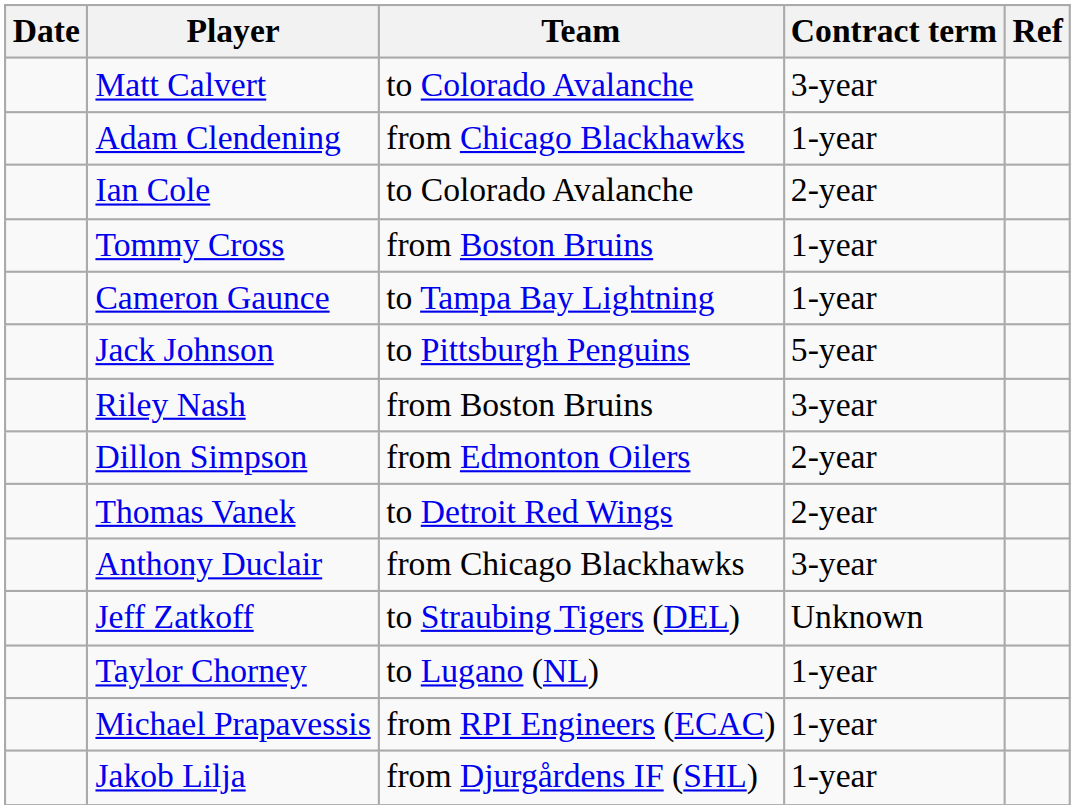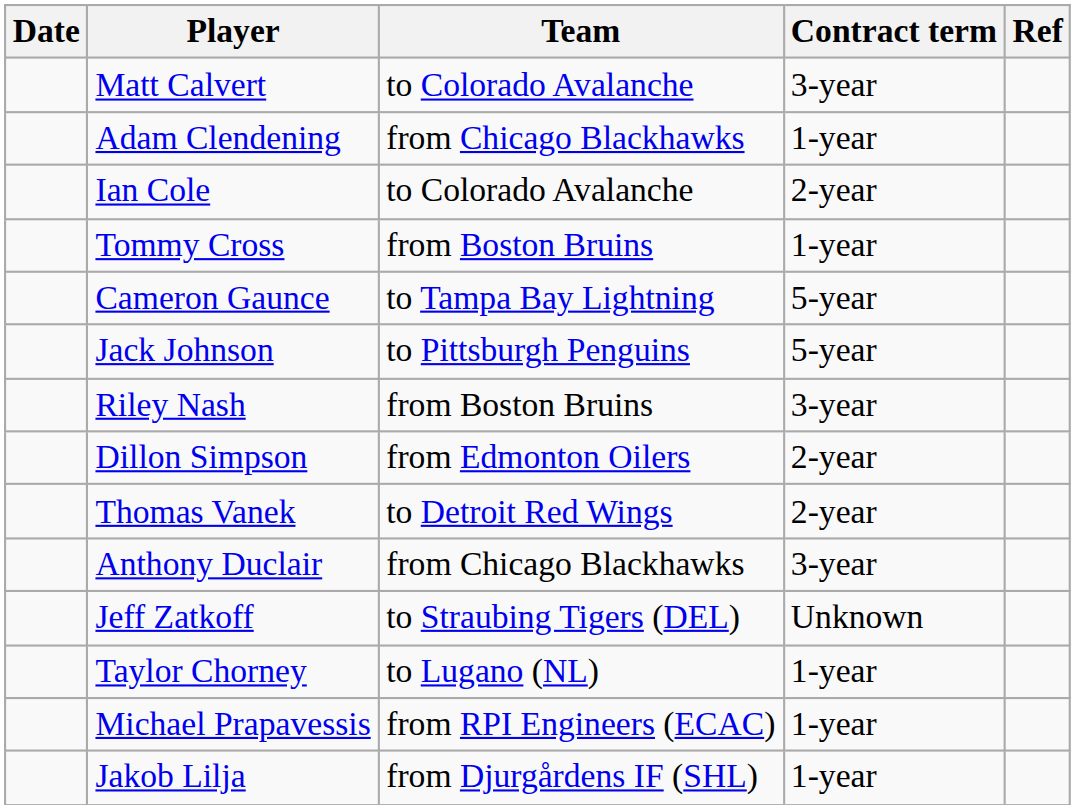Cameron Gaunce | Contract term: 1-year -> 5-year
